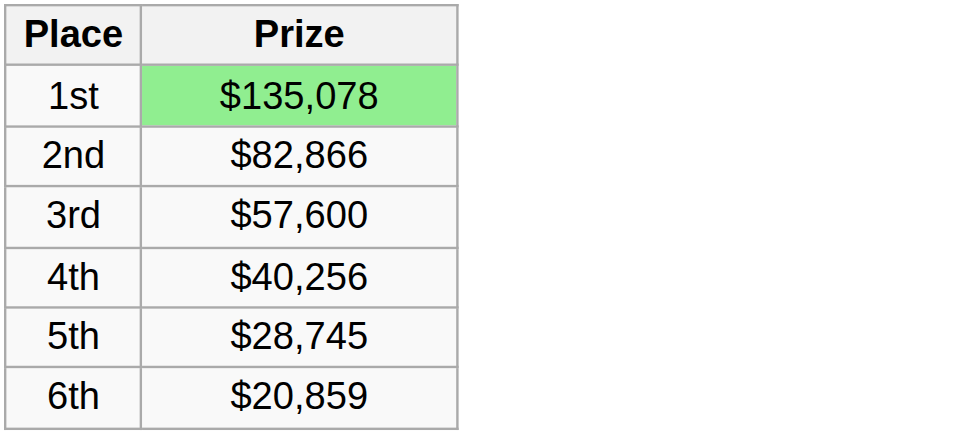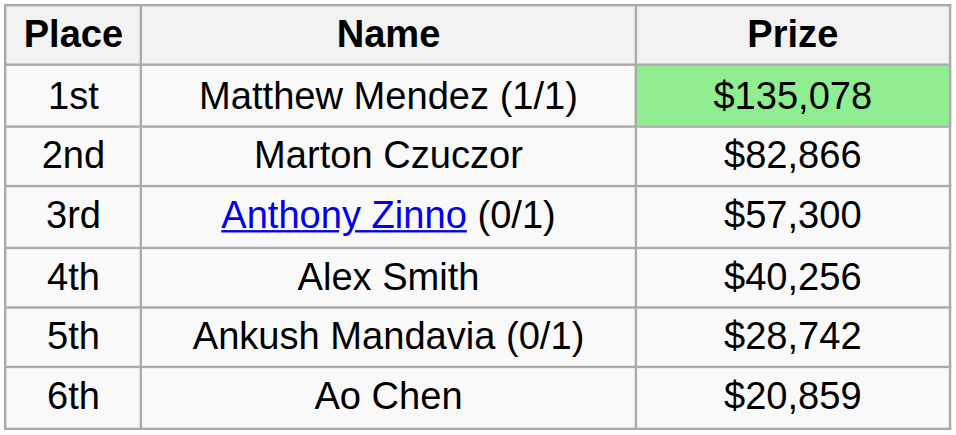+ column: Name | Matthew Mendez (1/1) | Marton Czuczor | Anthony Zinno (0/1) | Alex Smith | Ankush Mandavia (0/1) | Ao Chen
3rd | Prize: $57,600 -> $57,300
5th | Prize: $28,745 -> $28,742
